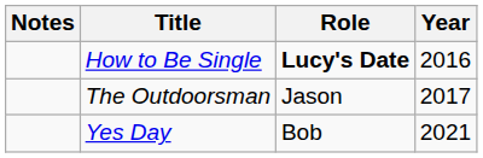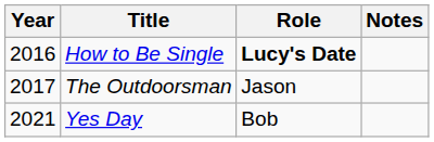columns swapped: Year <-> Notes
